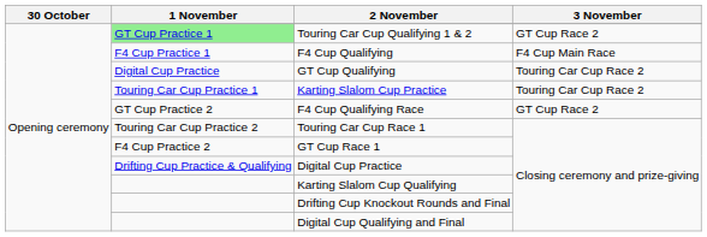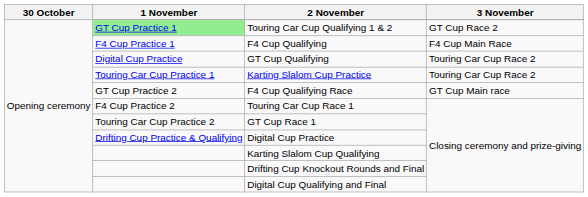F4 Cup Qualifying Race | 3 November: GT Cup Race 2 -> GT Cup Main race
Touring Car Cup Race 1 | 1 November: Touring Car Cup Practice 2 -> F4 Cup Practice 2
GT Cup Race 1 | 1 November: F4 Cup Practice 2 -> Touring Car Cup Practice 2
